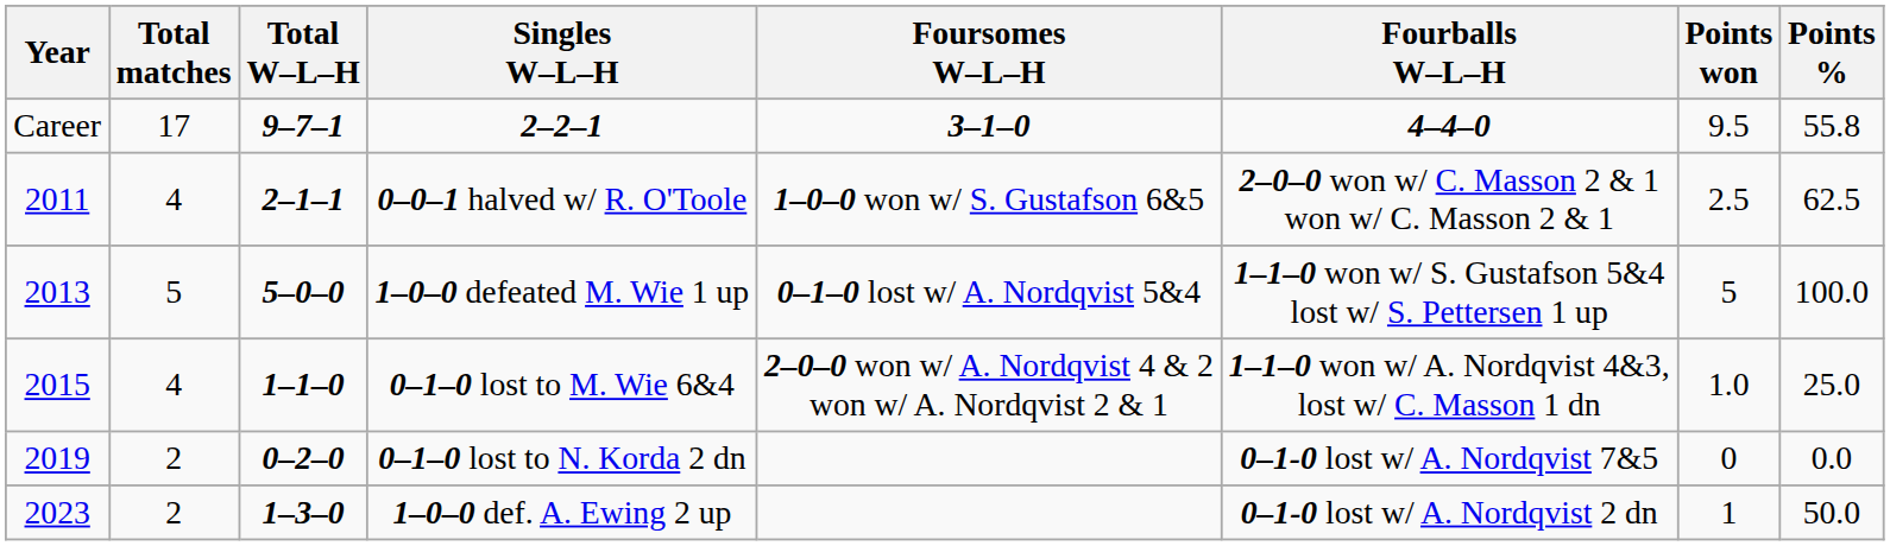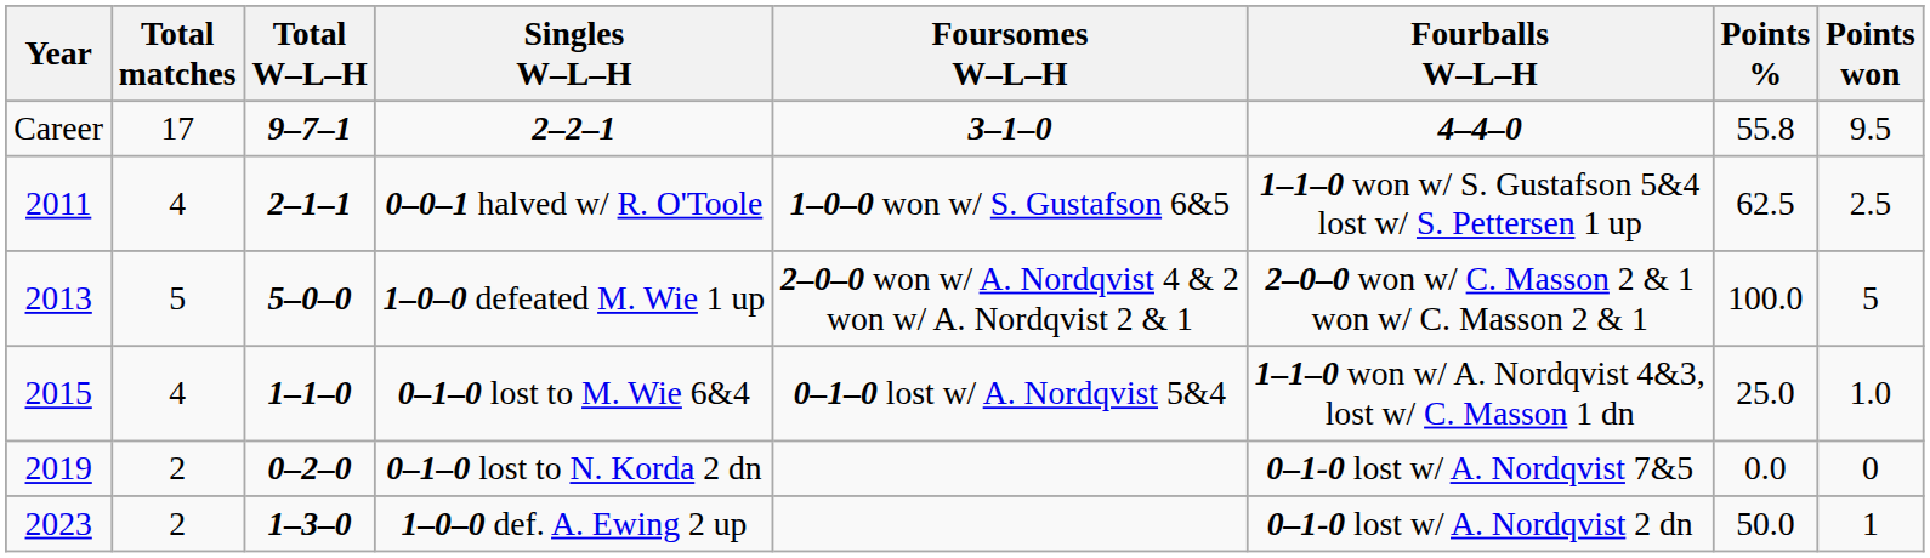columns swapped: Points won <-> Points %
0–0–1 halved w/ R. O'Toole | Fourballs W–L–H: 2–0–0 won w/ C. Masson 2 & 1 won w/ C. Masson 2 & 1 -> 1–1–0 won w/ S. Gustafson 5&4 lost w/ S. Pettersen 1 up
1–0–0 defeated M. Wie 1 up | Foursomes W–L–H: 0–1–0 lost w/ A. Nordqvist 5&4 -> 2–0–0 won w/ A. Nordqvist 4 & 2 won w/ A. Nordqvist 2 & 1
1–0–0 defeated M. Wie 1 up | Fourballs W–L–H: 1–1–0 won w/ S. Gustafson 5&4 lost w/ S. Pettersen 1 up -> 2–0–0 won w/ C. Masson 2 & 1 won w/ C. Masson 2 & 1
0–1–0 lost to M. Wie 6&4 | Foursomes W–L–H: 2–0–0 won w/ A. Nordqvist 4 & 2 won w/ A. Nordqvist 2 & 1 -> 0–1–0 lost w/ A. Nordqvist 5&4
